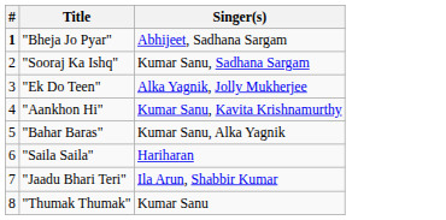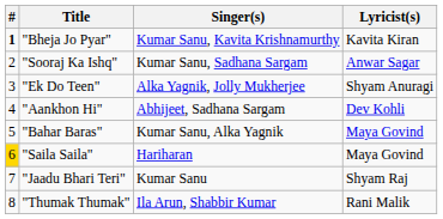+ column: Lyricist(s) | Kavita Kiran | Anwar Sagar | Shyam Anuragi | Dev Kohli | Maya Govind | Maya Govind | Shyam Raj | Rani Malik
"Bheja Jo Pyar" | Singer(s): Abhijeet, Sadhana Sargam -> Kumar Sanu, Kavita Krishnamurthy
"Aankhon Hi" | Singer(s): Kumar Sanu, Kavita Krishnamurthy -> Abhijeet, Sadhana Sargam
"Saila Saila" | #: no background -> gold background
"Jaadu Bhari Teri" | Singer(s): Ila Arun, Shabbir Kumar -> Kumar Sanu
"Thumak Thumak" | Singer(s): Kumar Sanu -> Ila Arun, Shabbir Kumar
